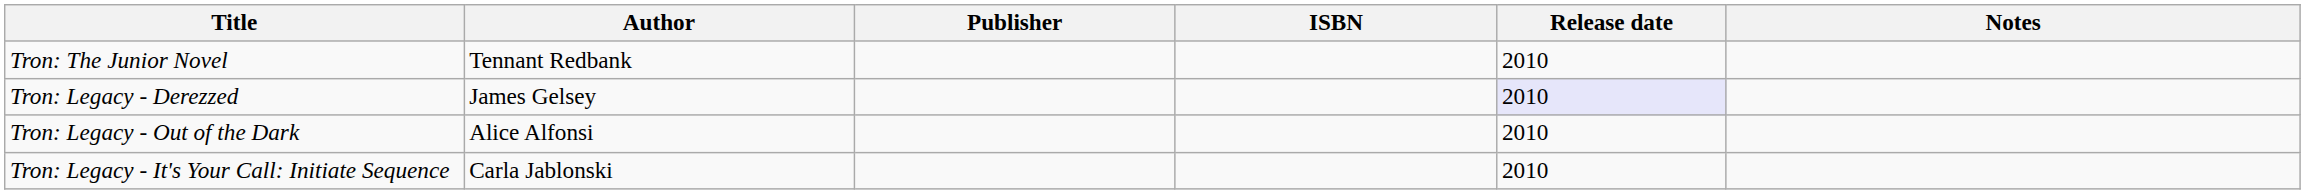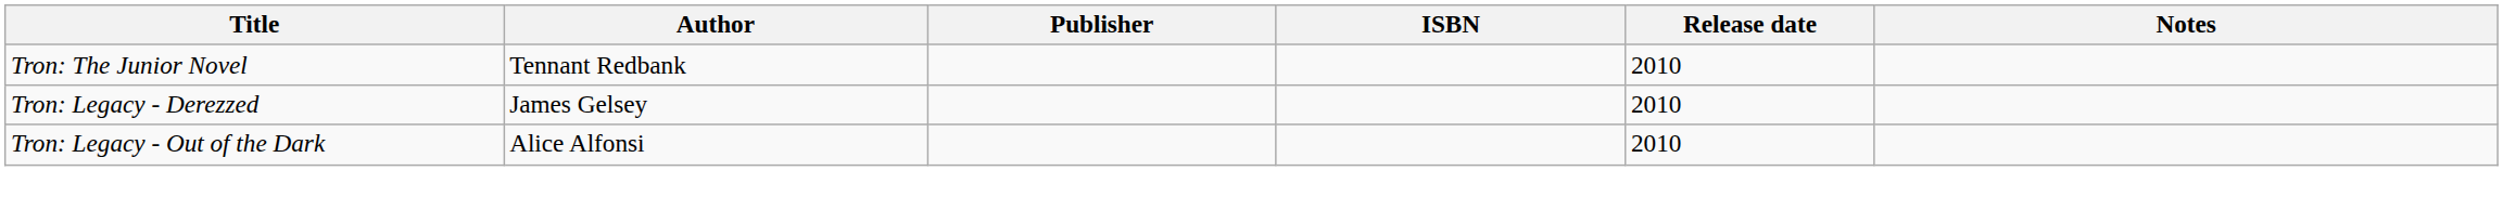Tron: Legacy - Derezzed | Release date: lavender background -> no background
- row: Tron: Legacy - It's Your Call: Initiate Sequence | Carla Jablonski | 2010
